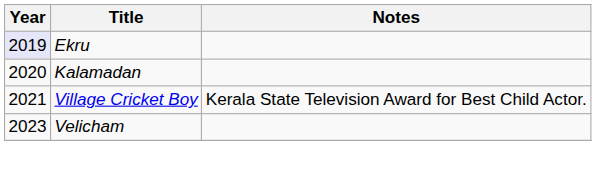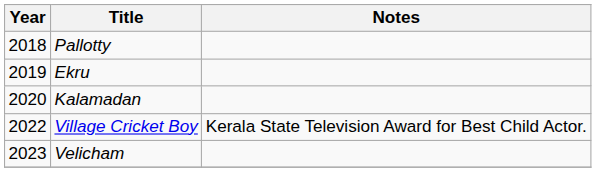+ row: 2018 | Pallotty
Ekru | Year: lavender background -> no background
Village Cricket Boy | Year: 2021 -> 2022
